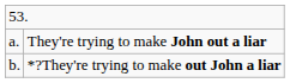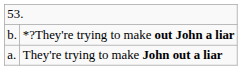rows swapped: They're trying to make John out a liar <-> *?They're trying to make out John a liar
